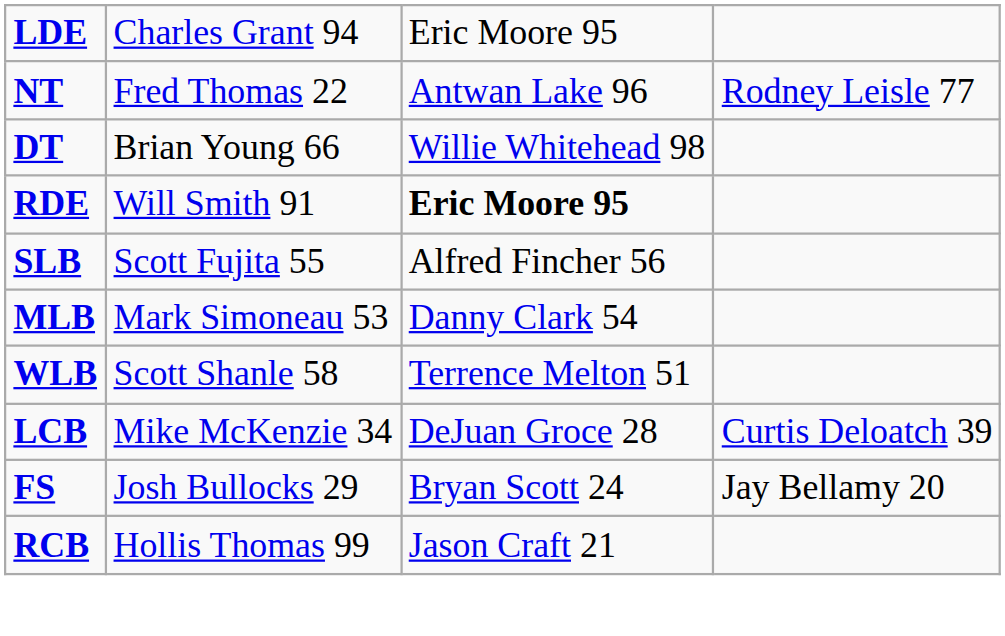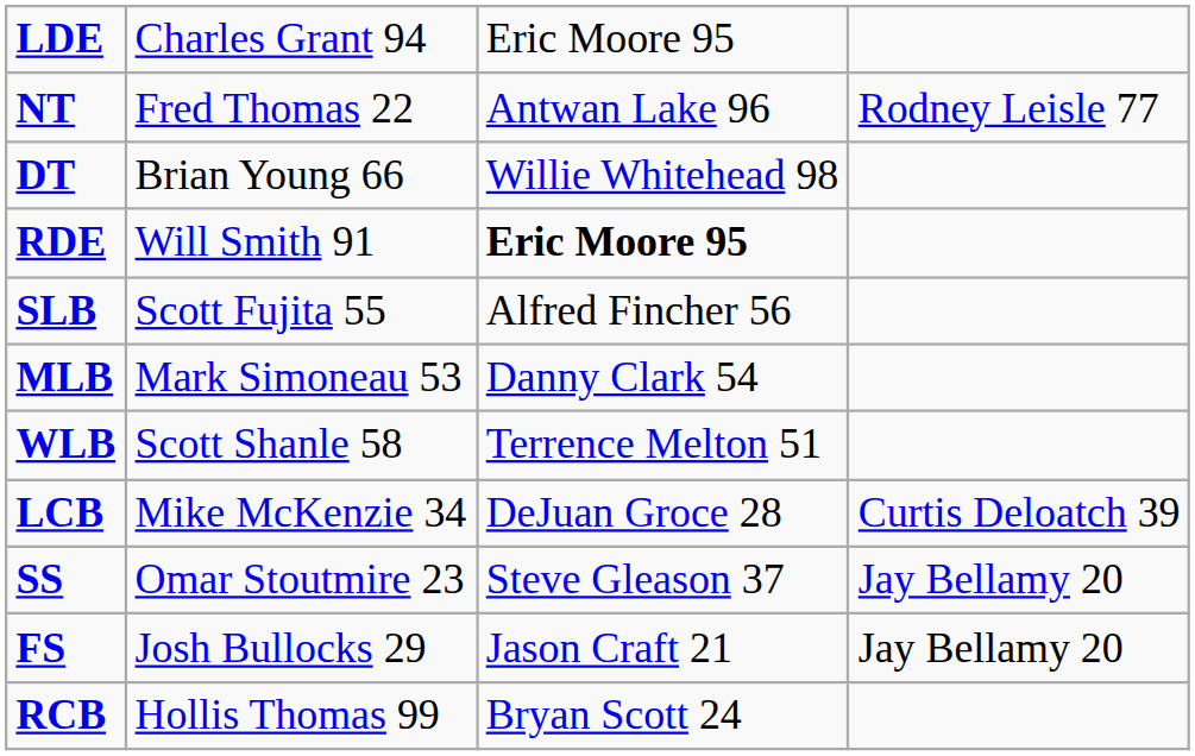+ row: SS | Omar Stoutmire 23 | Steve Gleason 37 | Jay Bellamy 20
FS | column 3: Bryan Scott 24 -> Jason Craft 21
RCB | column 3: Jason Craft 21 -> Bryan Scott 24
